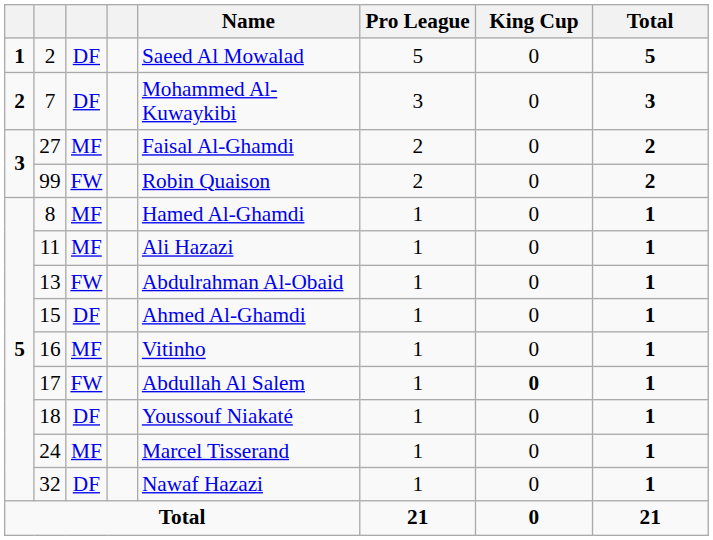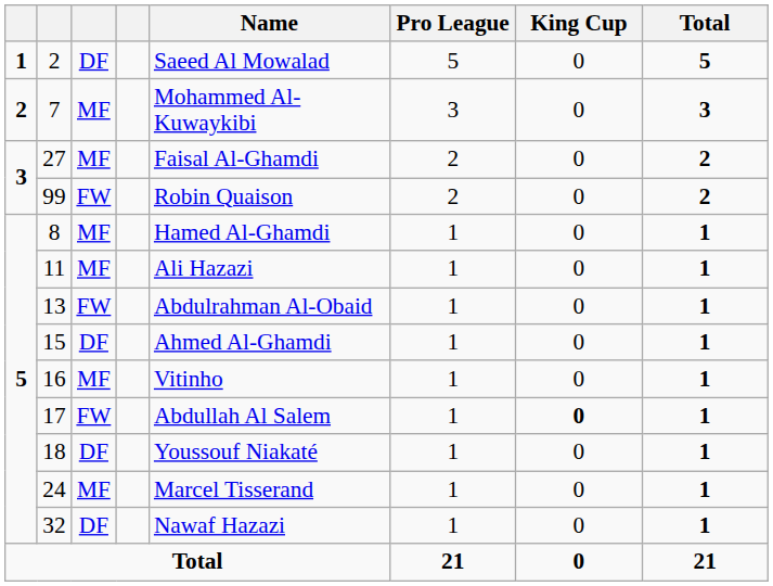7 | column 3: DF -> MF
